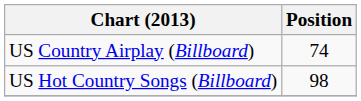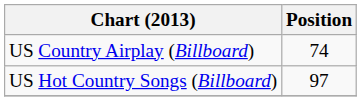US Hot Country Songs (Billboard) | Position: 98 -> 97
